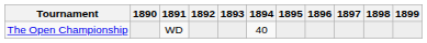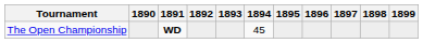The Open Championship | 1891: normal -> bold
The Open Championship | 1894: 40 -> 45
